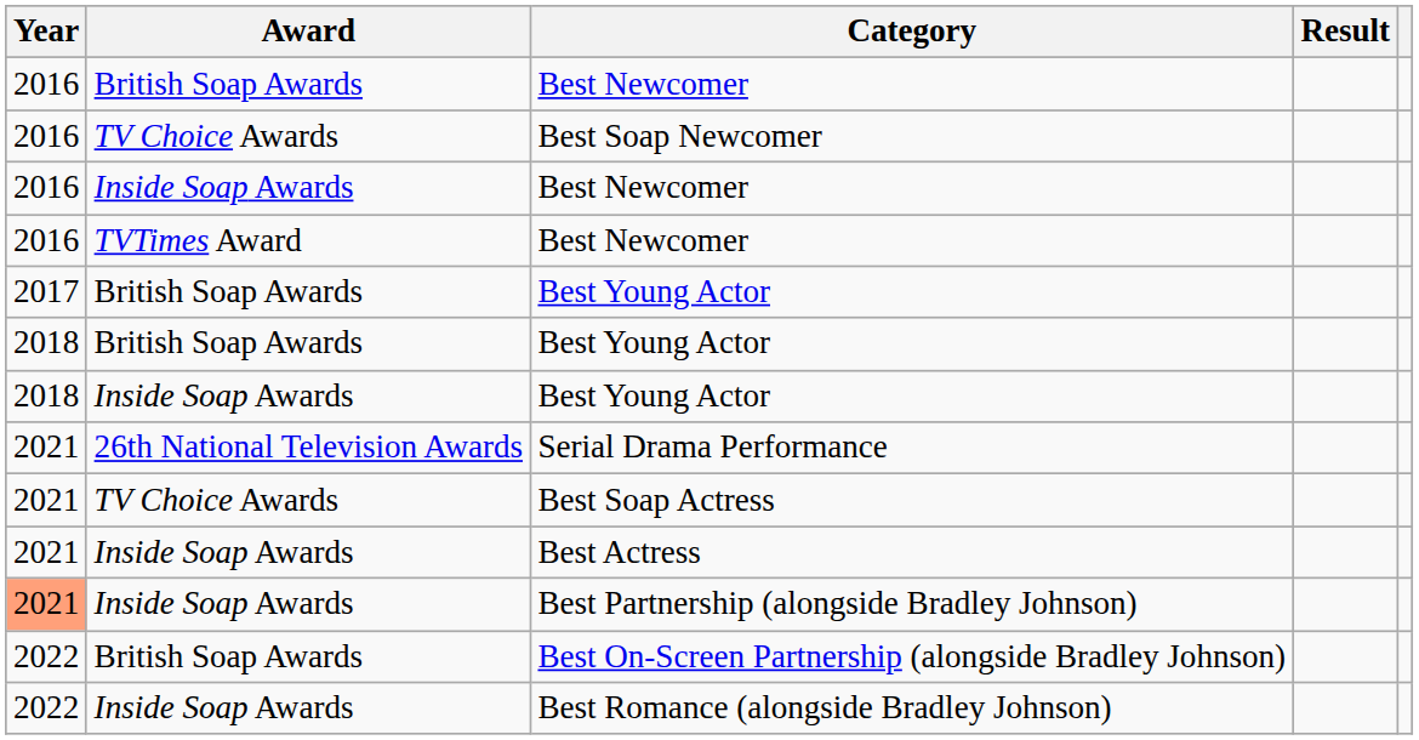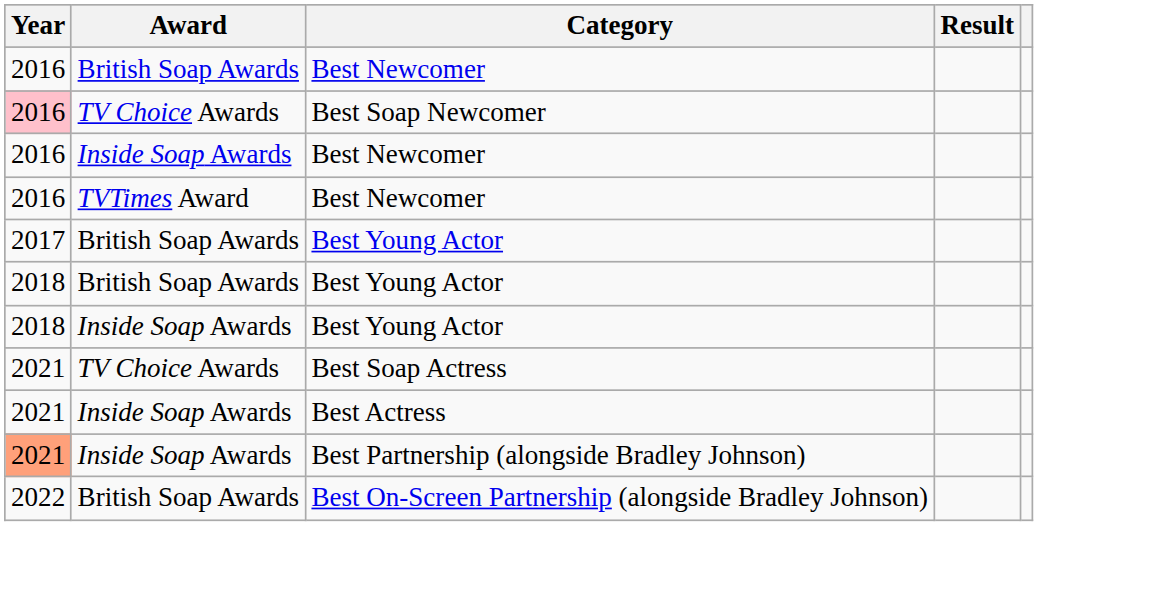Best Soap Newcomer | Year: no background -> pink background
- row: 2021 | 26th National Television Awards | Serial Drama Performance
- row: 2022 | Inside Soap Awards | Best Romance (alongside Bradley Johnson)
